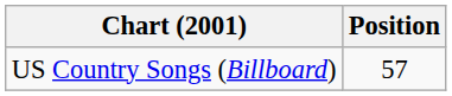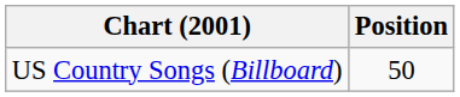US Country Songs (Billboard) | Position: 57 -> 50
